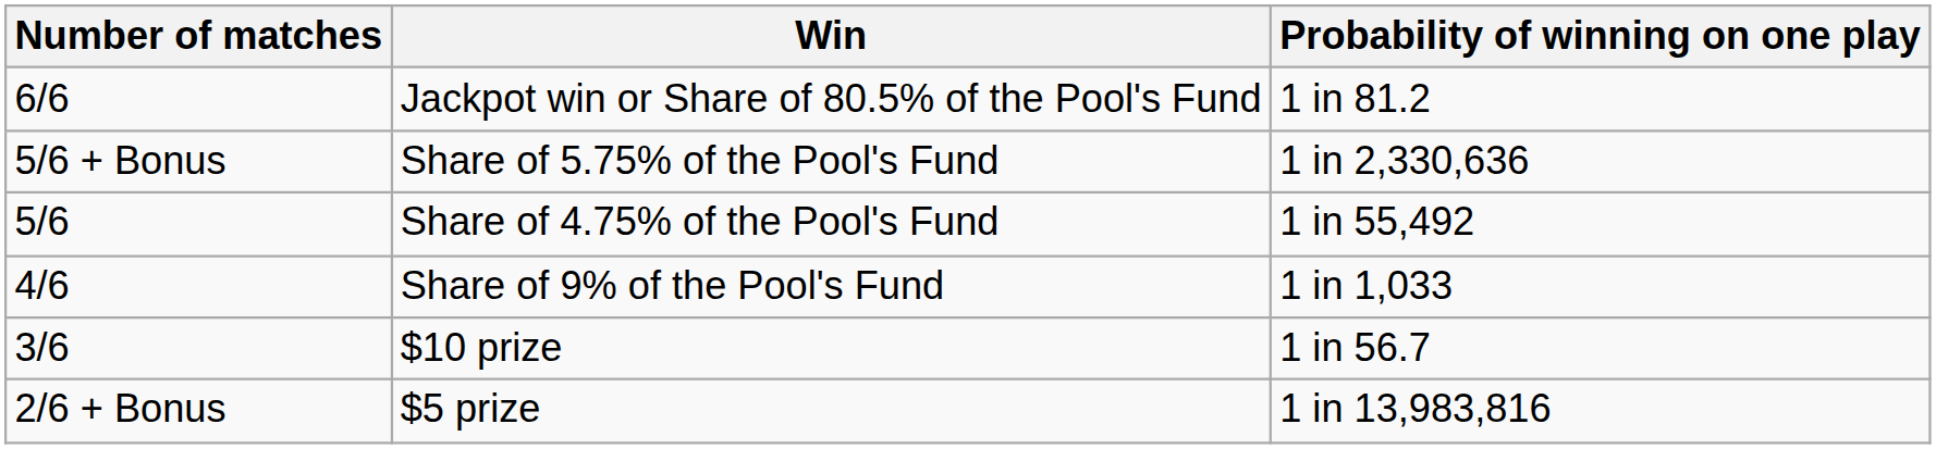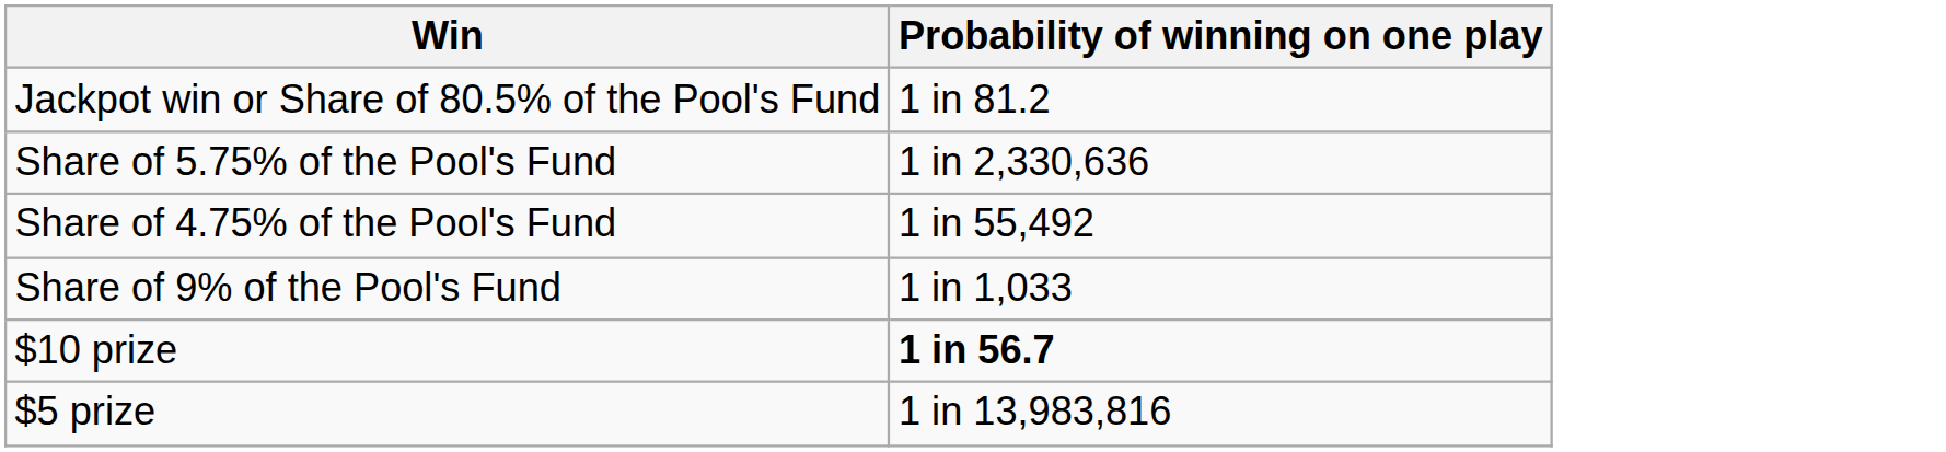- column: Number of matches | 6/6 | 5/6 + Bonus | 5/6 | 4/6 | 3/6 | 2/6 + Bonus
$10 prize | Probability of winning on one play: normal -> bold
